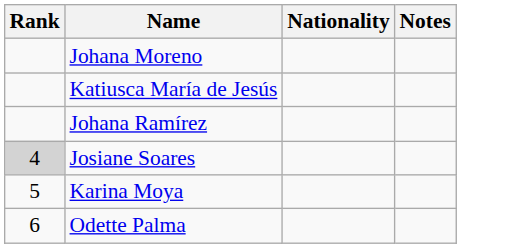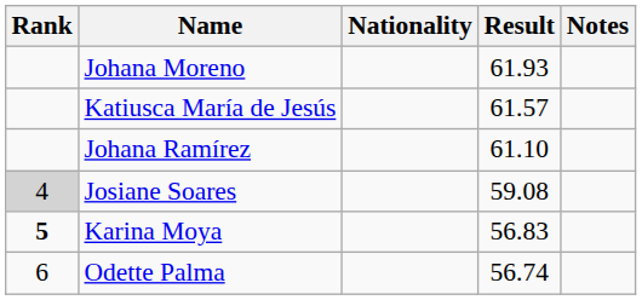+ column: Result | 61.93 | 61.57 | 61.10 | 59.08 | 56.83 | 56.74
Karina Moya | Rank: normal -> bold
